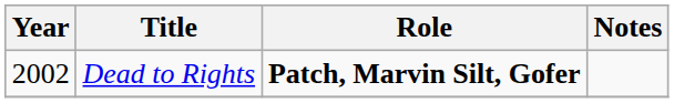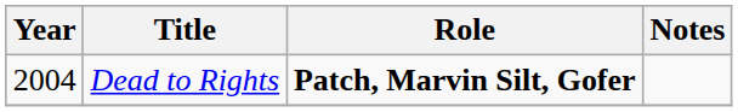Dead to Rights | Year: 2002 -> 2004
